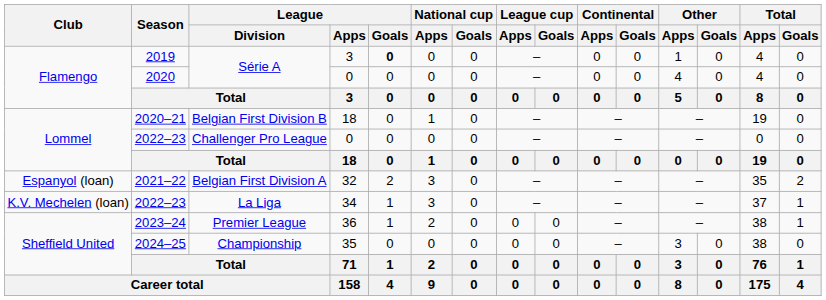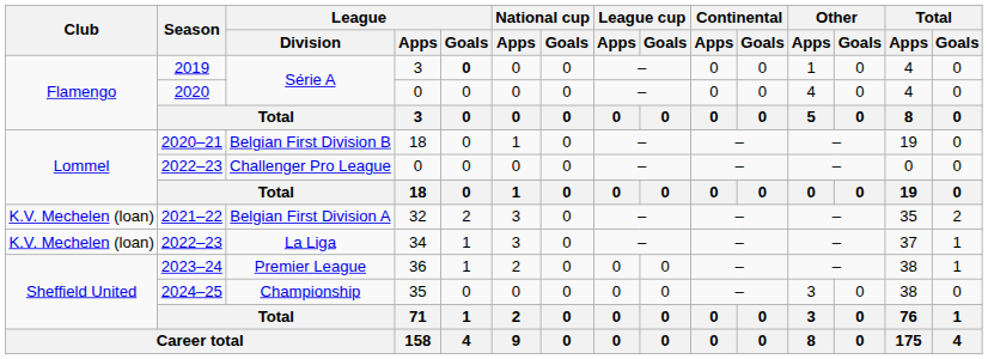2021–22 | Club: Espanyol (loan) -> K.V. Mechelen (loan)
